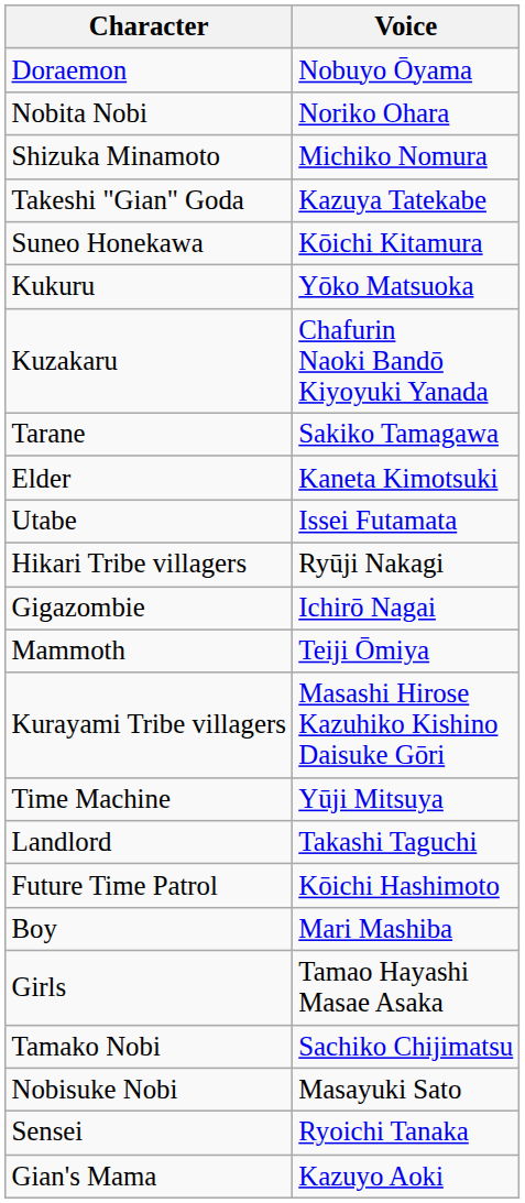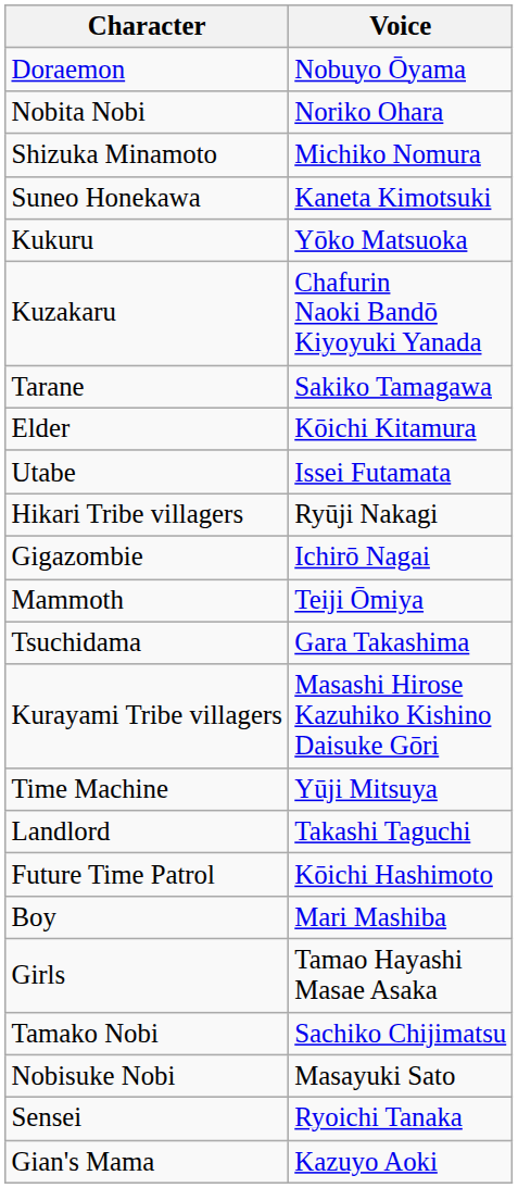- row: Takeshi "Gian" Goda | Kazuya Tatekabe
Suneo Honekawa | Voice: Kōichi Kitamura -> Kaneta Kimotsuki
Elder | Voice: Kaneta Kimotsuki -> Kōichi Kitamura
+ row: Tsuchidama | Gara Takashima
